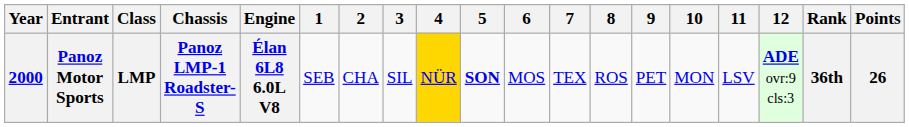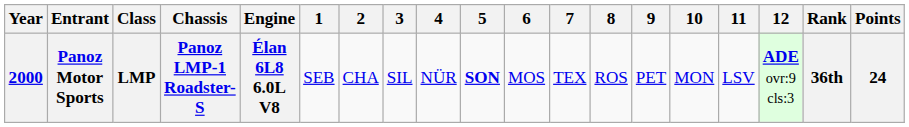Panoz Motor Sports | 4: gold background -> no background
Panoz Motor Sports | Points: 26 -> 24
